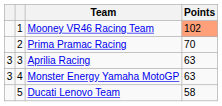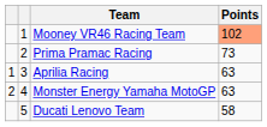Prima Pramac Racing | Points: 70 -> 73
Aprilia Racing | column 1: 3 -> 1
Monster Energy Yamaha MotoGP | column 1: 3 -> 2
